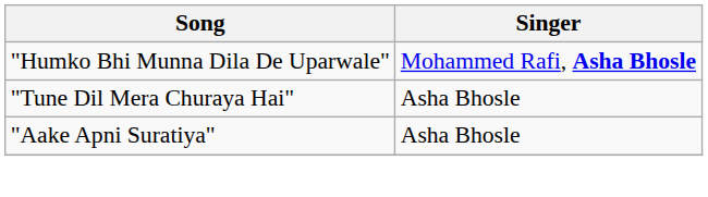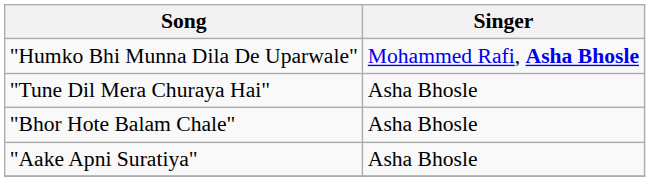+ row: "Bhor Hote Balam Chale" | Asha Bhosle
